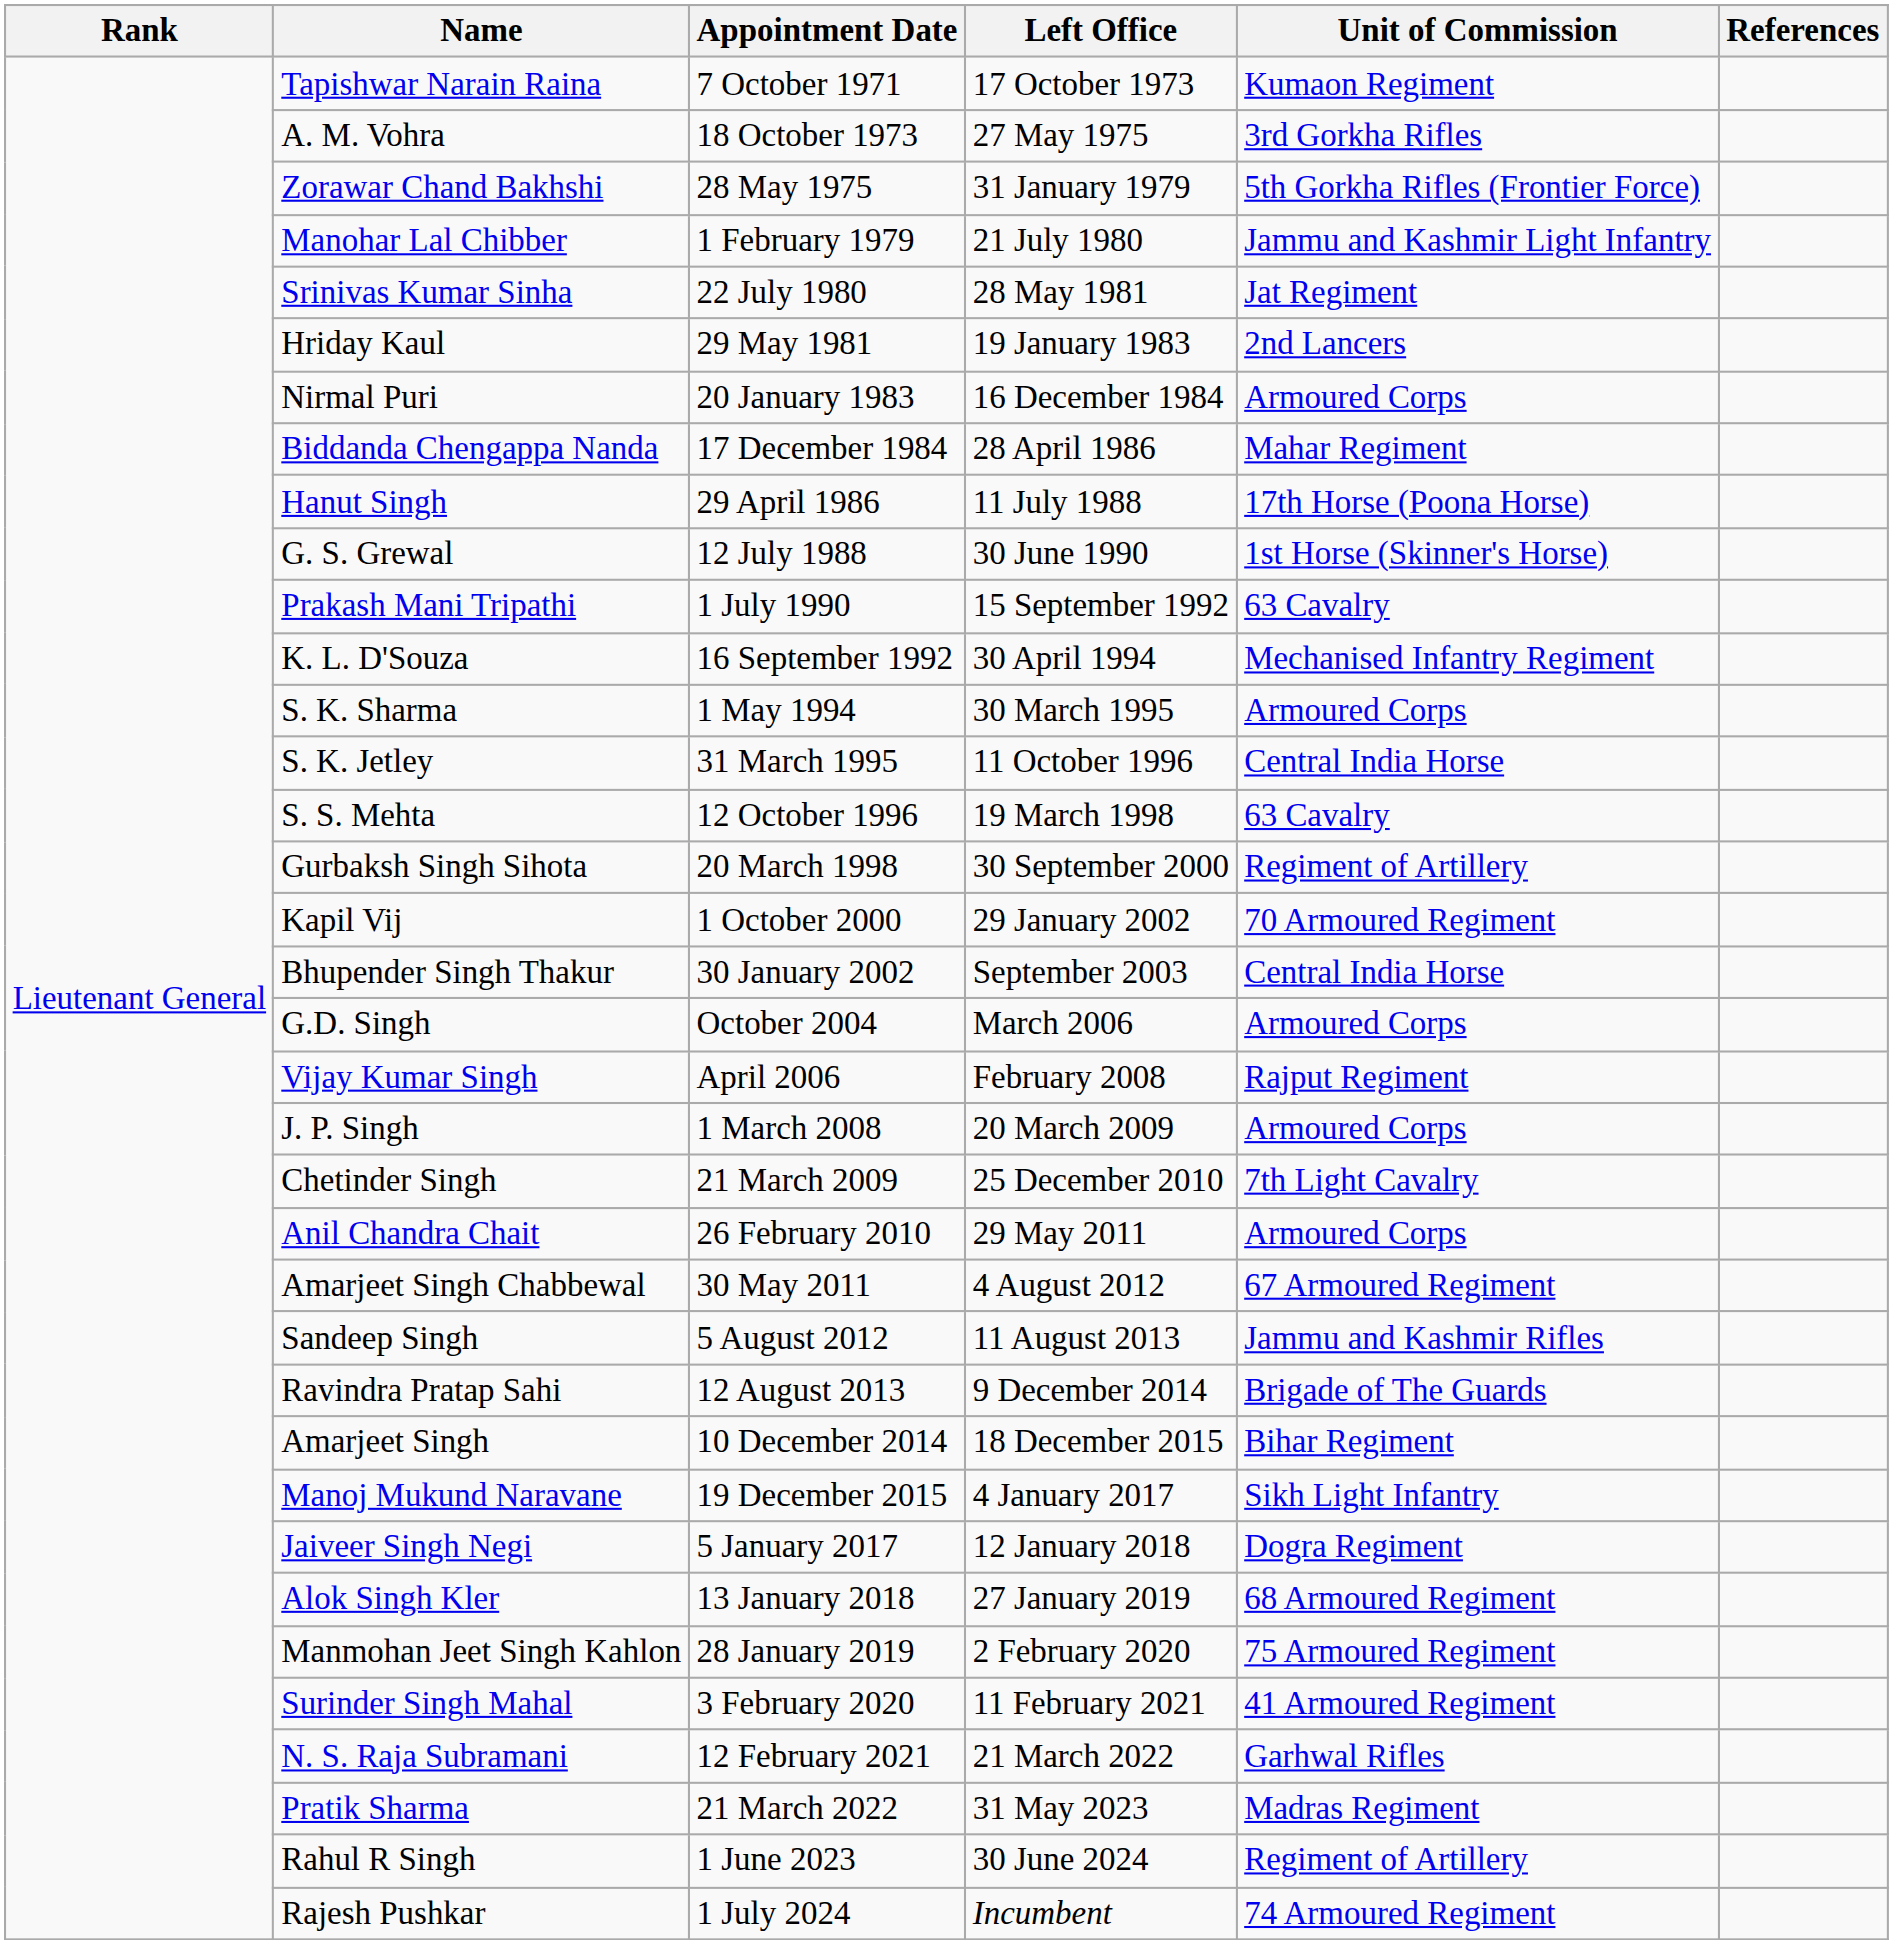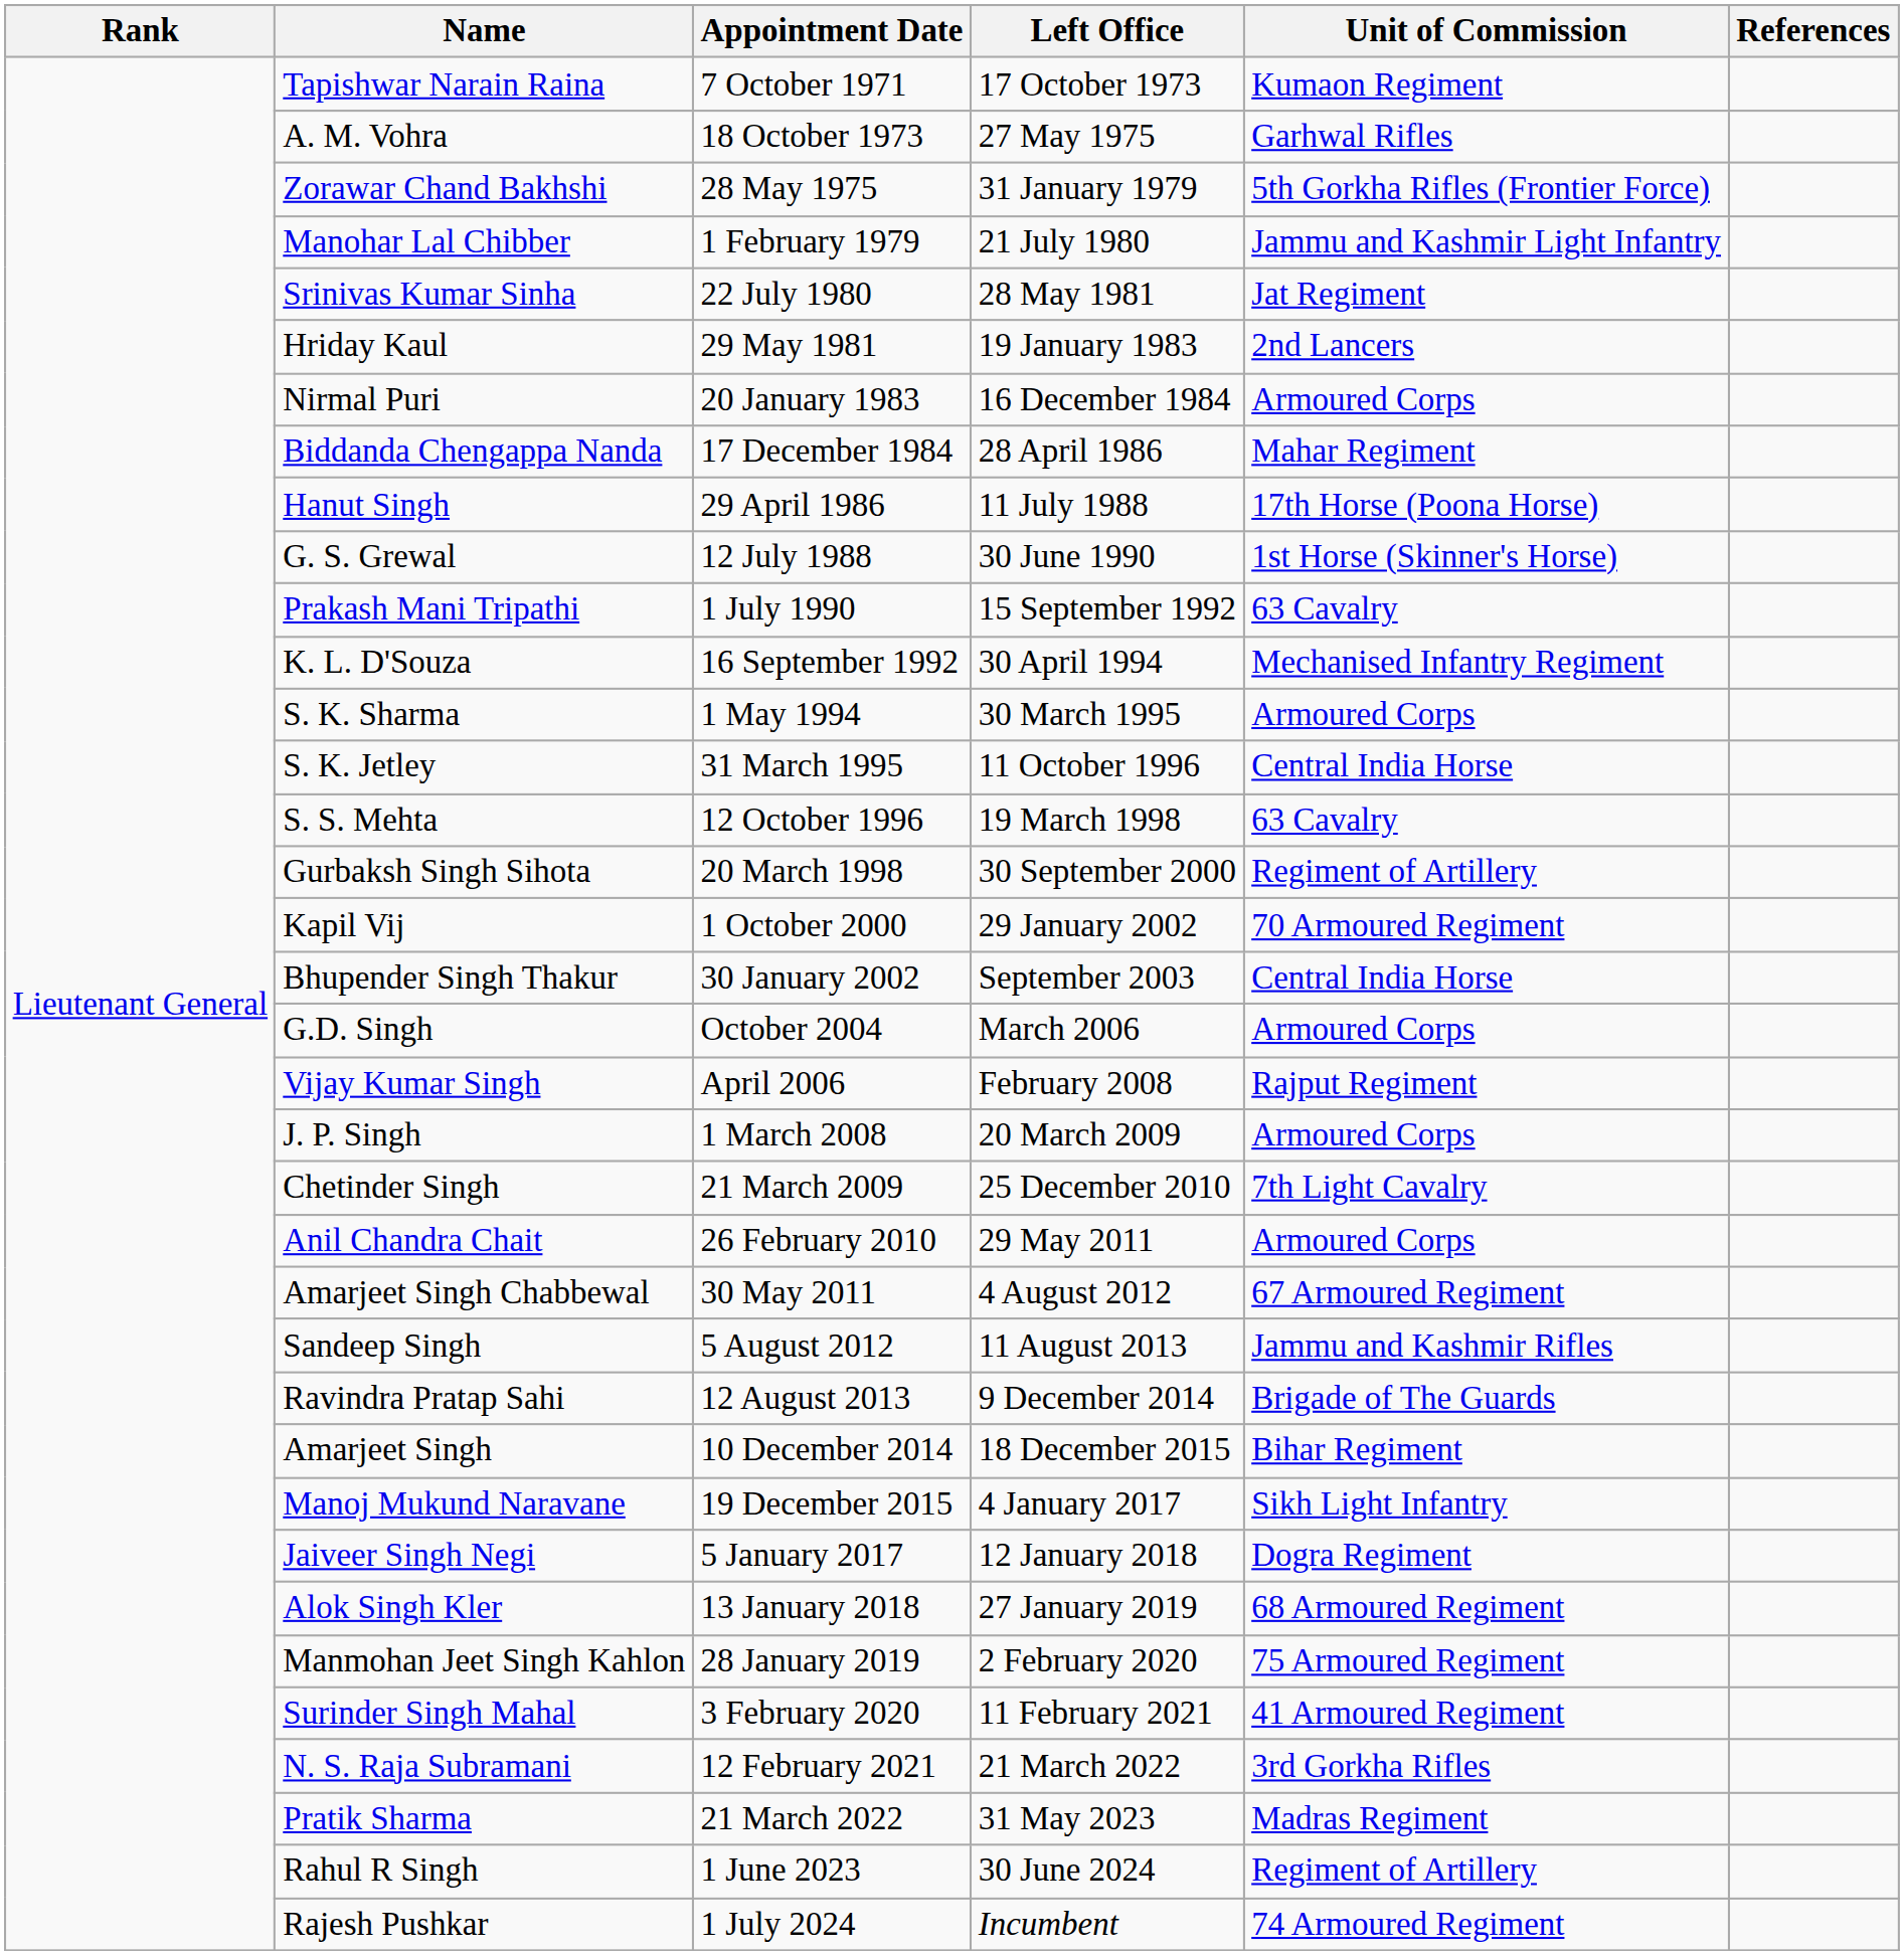A. M. Vohra | Unit of Commission: 3rd Gorkha Rifles -> Garhwal Rifles
N. S. Raja Subramani | Unit of Commission: Garhwal Rifles -> 3rd Gorkha Rifles
